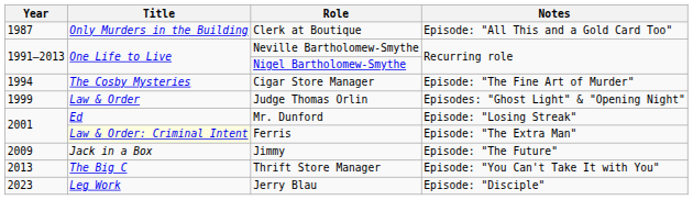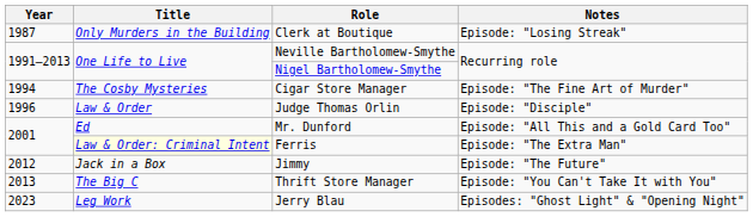Clerk at Boutique | Notes: Episode: "All This and a Gold Card Too" -> Episode: "Losing Streak"
Judge Thomas Orlin | Year: 1999 -> 1996
Judge Thomas Orlin | Notes: Episodes: "Ghost Light" & "Opening Night" -> Episode: "Disciple"
Mr. Dunford | Notes: Episode: "Losing Streak" -> Episode: "All This and a Gold Card Too"
Jimmy | Year: 2009 -> 2012
Jerry Blau | Notes: Episode: "Disciple" -> Episodes: "Ghost Light" & "Opening Night"
